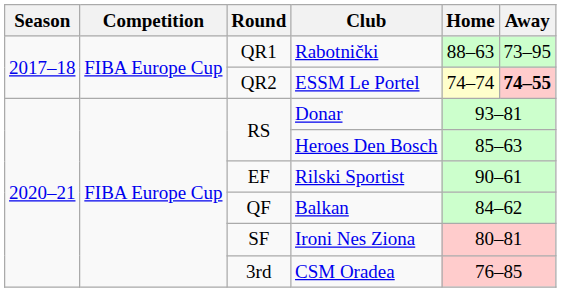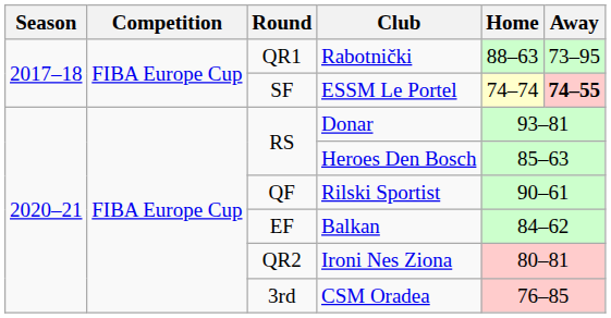ESSM Le Portel | Round: QR2 -> SF
Rilski Sportist | Round: EF -> QF
Balkan | Round: QF -> EF
Ironi Nes Ziona | Round: SF -> QR2
